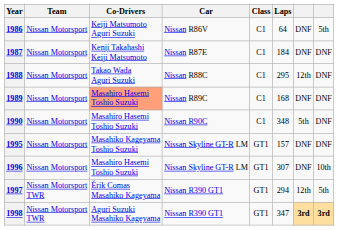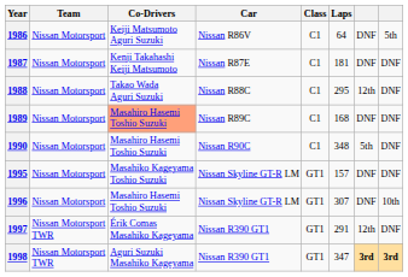1987 | Laps: 184 -> 181
1997 | Laps: 294 -> 291
1997 | column 8: 5th -> DNF
